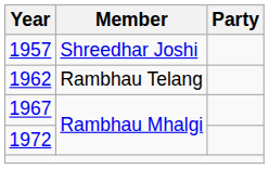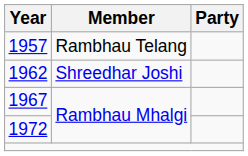1957 | Member: Shreedhar Joshi -> Rambhau Telang
1962 | Member: Rambhau Telang -> Shreedhar Joshi
